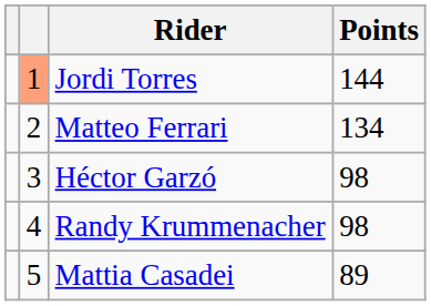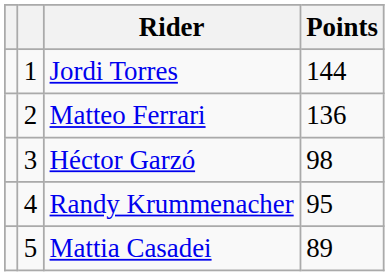Jordi Torres | column 2: lightsalmon background -> no background
Matteo Ferrari | Points: 134 -> 136
Randy Krummenacher | Points: 98 -> 95
